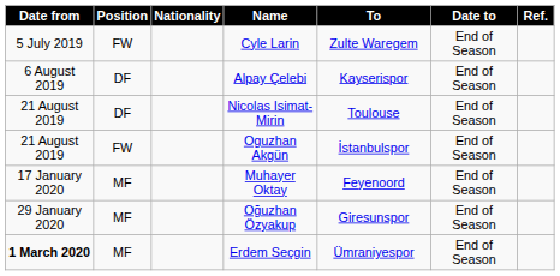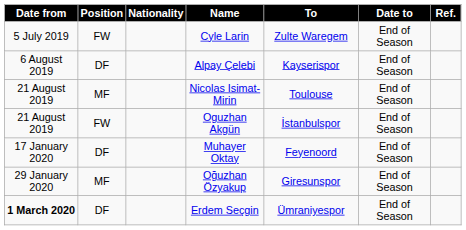Nicolas Isimat-Mirin | Position: DF -> MF
Muhayer Oktay | Position: MF -> DF
Erdem Seçgin | Position: MF -> DF
